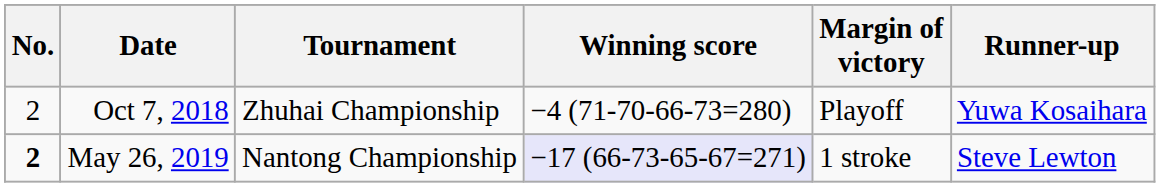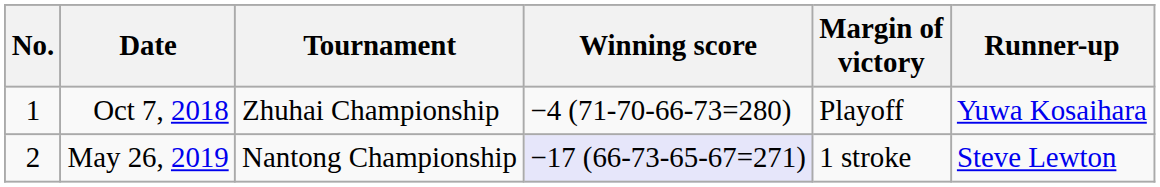Oct 7, 2018 | No.: 2 -> 1
May 26, 2019 | No.: bold -> normal
